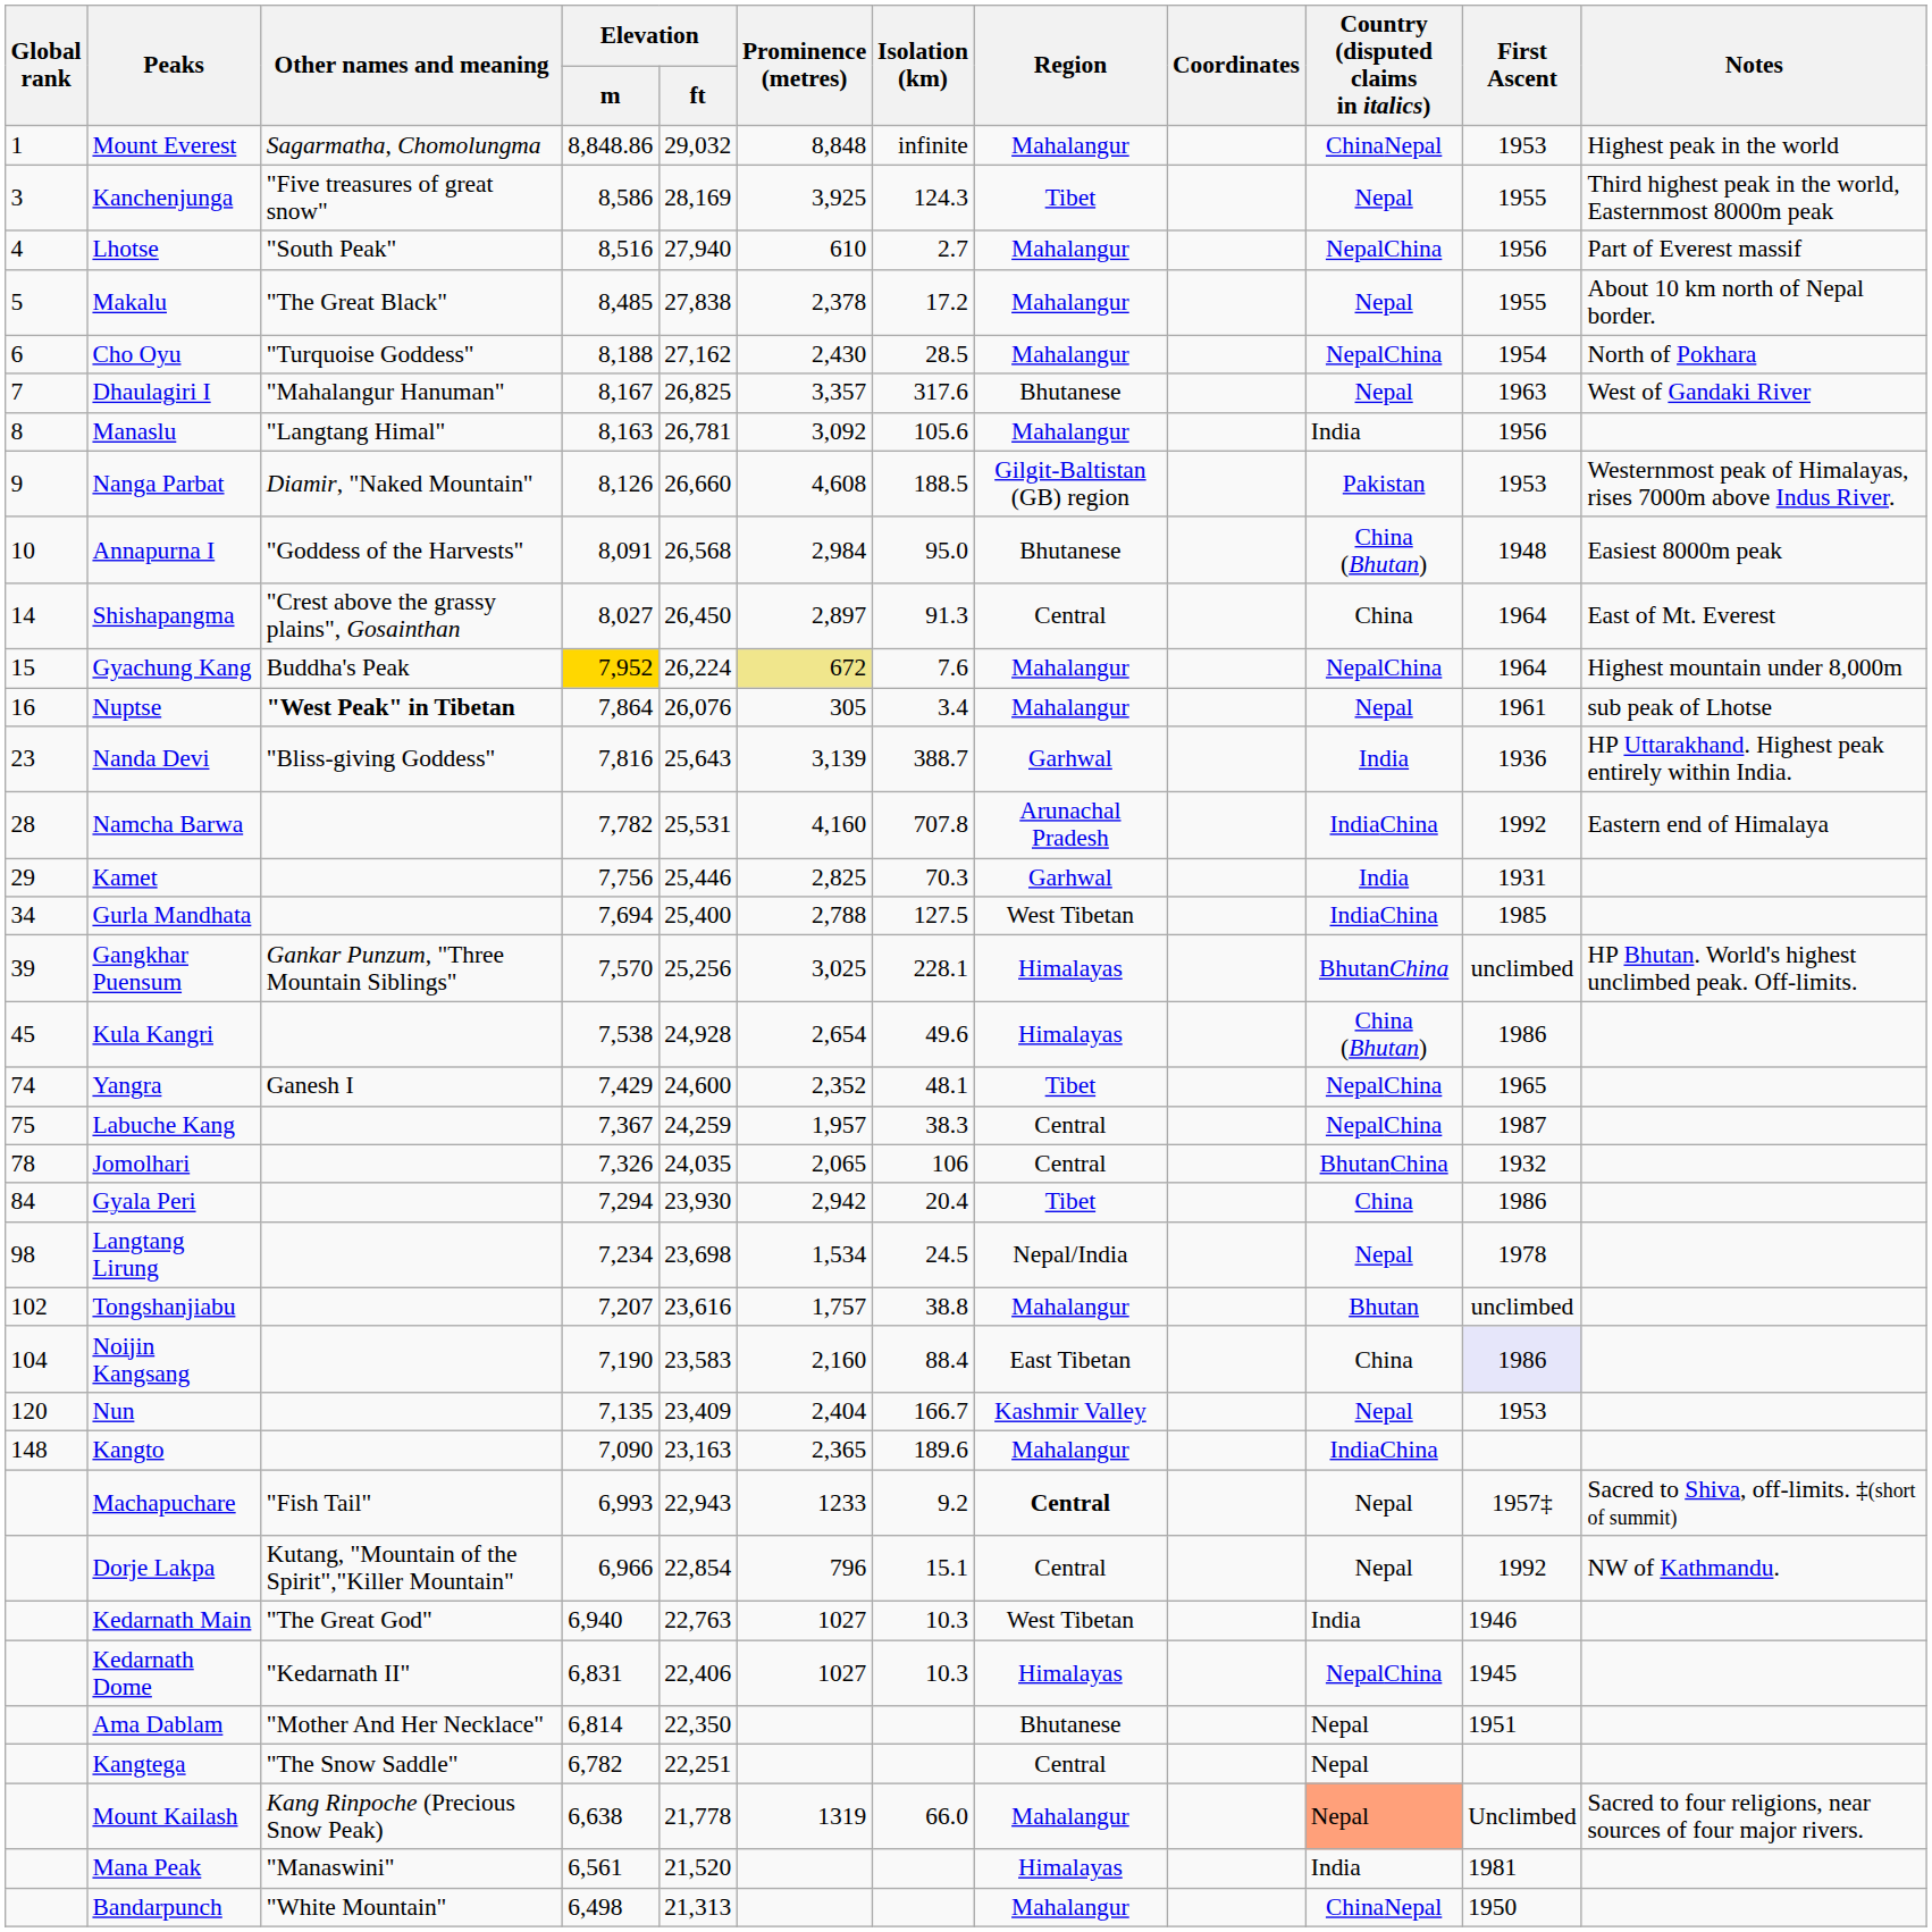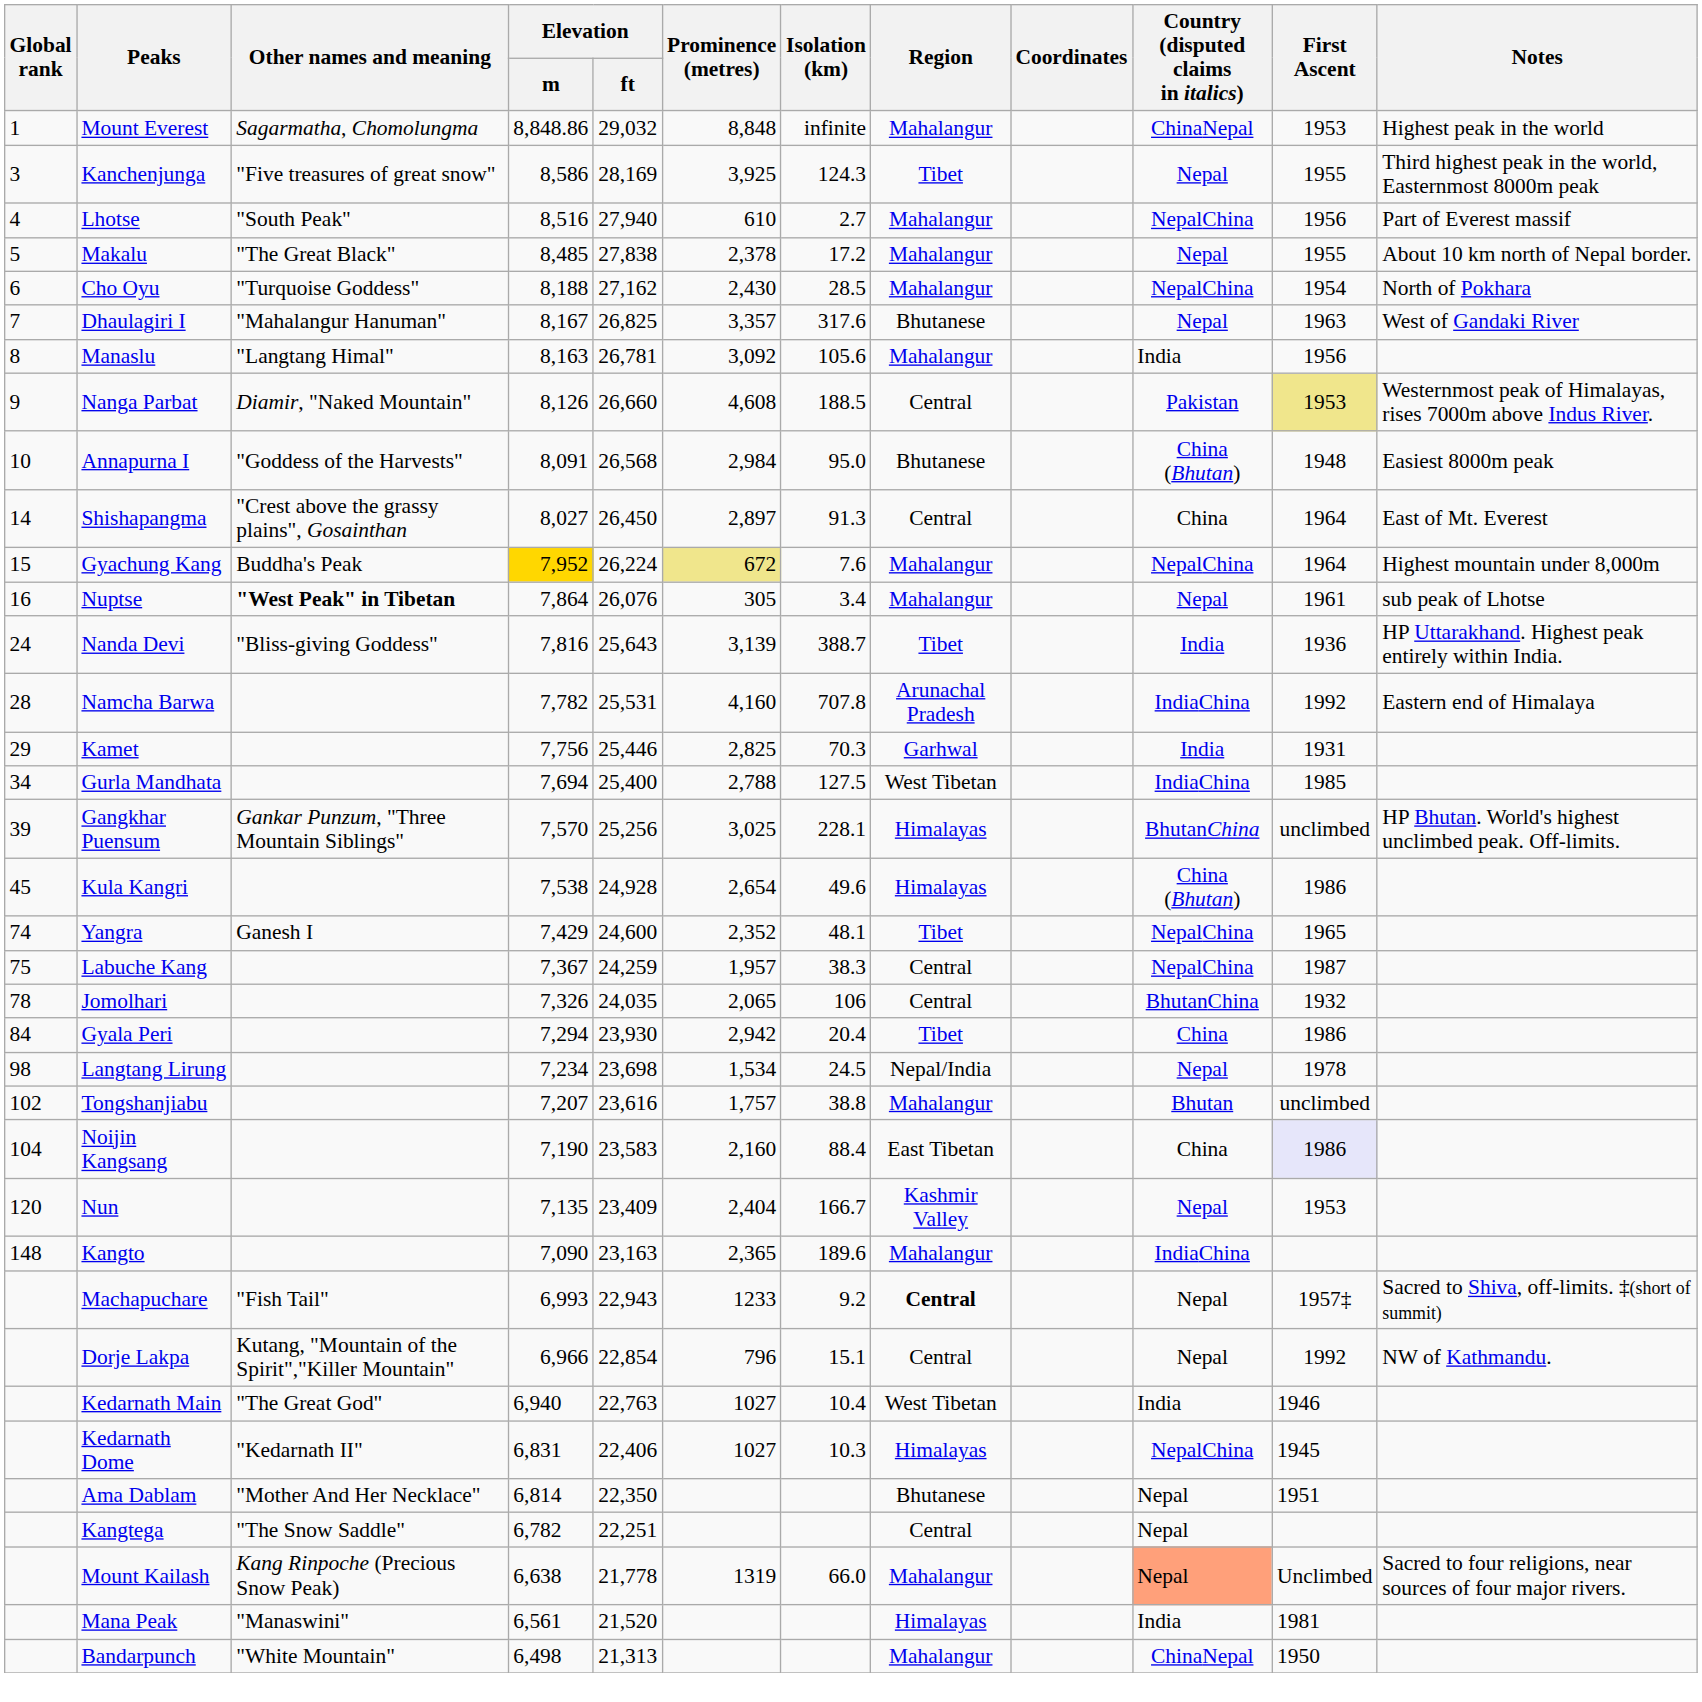Nanga Parbat | Region: Gilgit-Baltistan (GB) region -> Central
Nanga Parbat | First Ascent: no background -> khaki background
Nanda Devi | Global rank: 23 -> 24
Nanda Devi | Region: Garhwal -> Tibet
Kedarnath Main | Isolation (km): 10.3 -> 10.4
